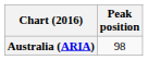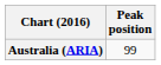Australia (ARIA) | Peak position: 98 -> 99
